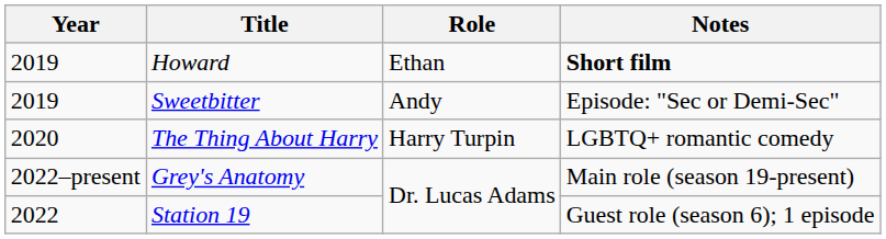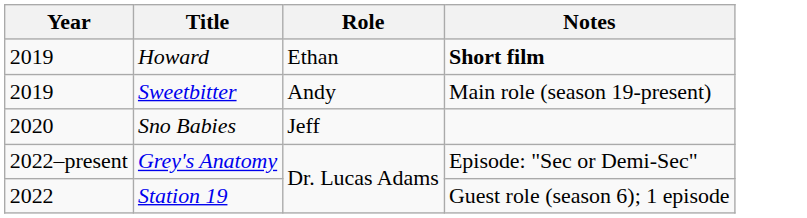Sweetbitter | Notes: Episode: "Sec or Demi-Sec" -> Main role (season 19-present)
- row: 2020 | The Thing About Harry | Harry Turpin | LGBTQ+ romantic comedy
+ row: 2020 | Sno Babies | Jeff
Grey's Anatomy | Notes: Main role (season 19-present) -> Episode: "Sec or Demi-Sec"
